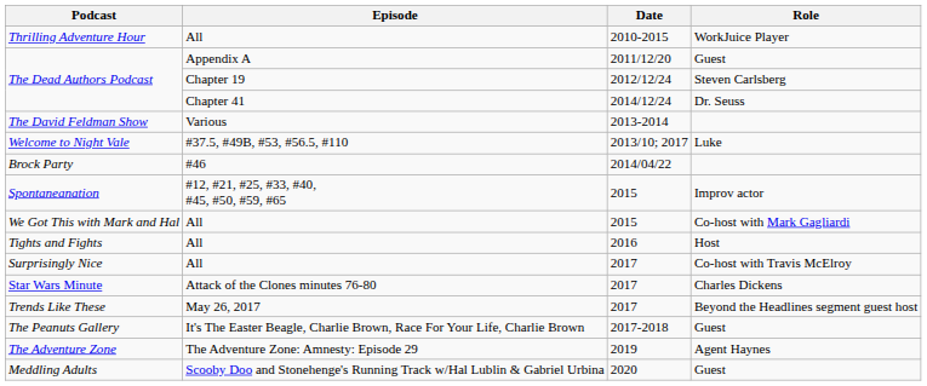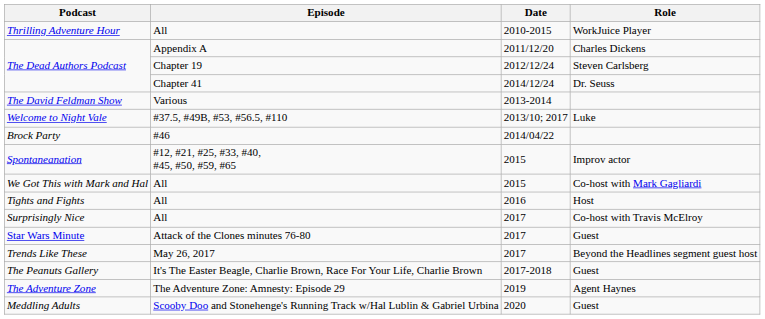The Dead Authors Podcast / Appendix A | Role: Guest -> Charles Dickens
Star Wars Minute | Role: Charles Dickens -> Guest
